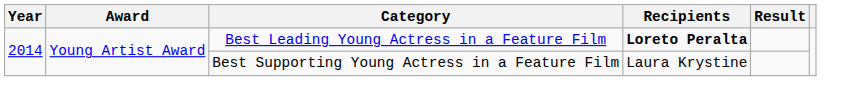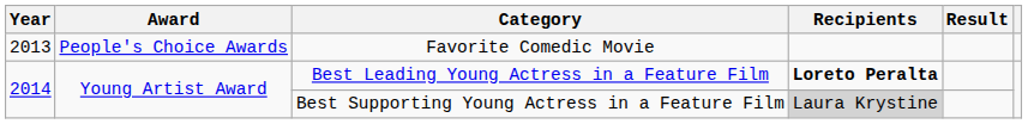+ row: 2013 | People's Choice Awards | Favorite Comedic Movie
Best Supporting Young Actress in a Feature Film | Recipients: no background -> lightgrey background
